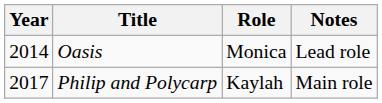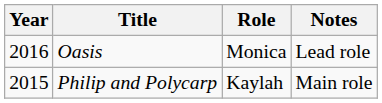Oasis | Year: 2014 -> 2016
Philip and Polycarp | Year: 2017 -> 2015
